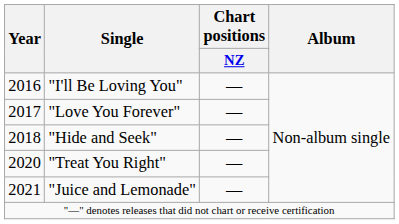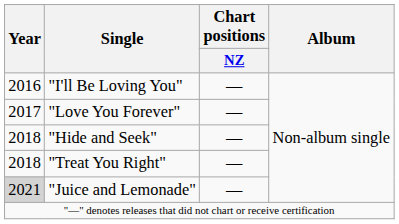"Treat You Right" | Year: 2020 -> 2018
"Juice and Lemonade" | Year: no background -> lightgrey background
